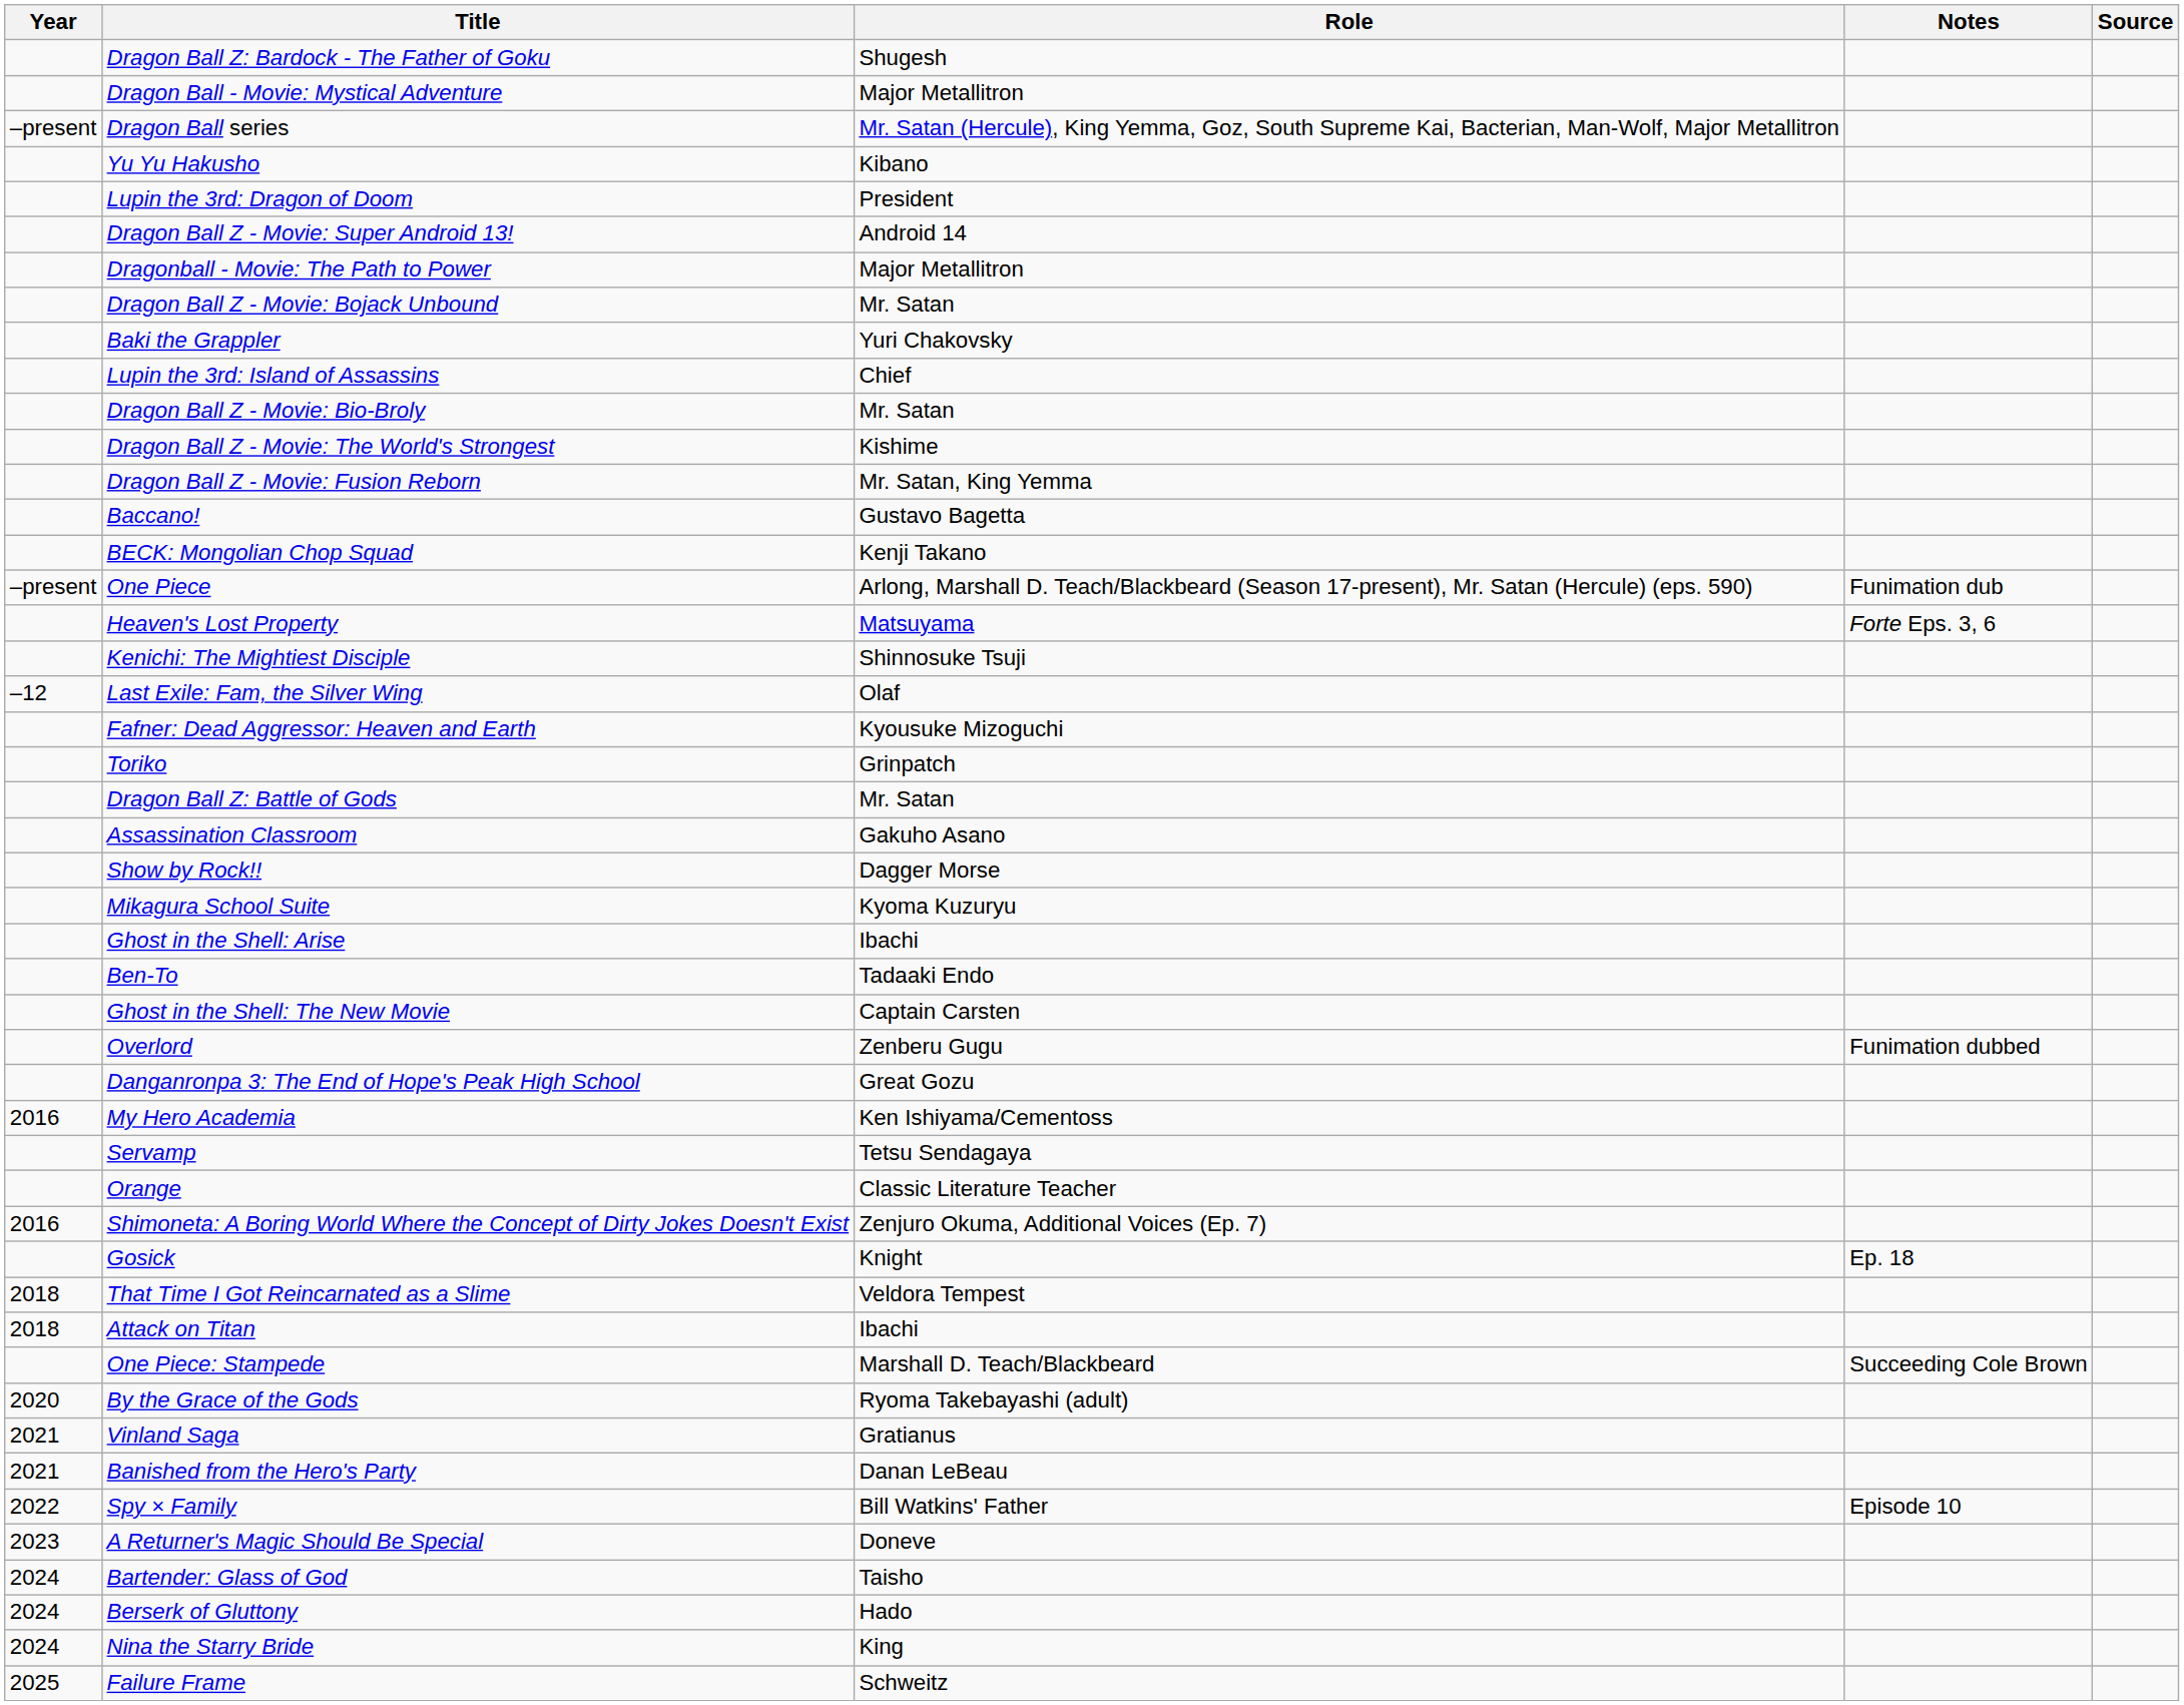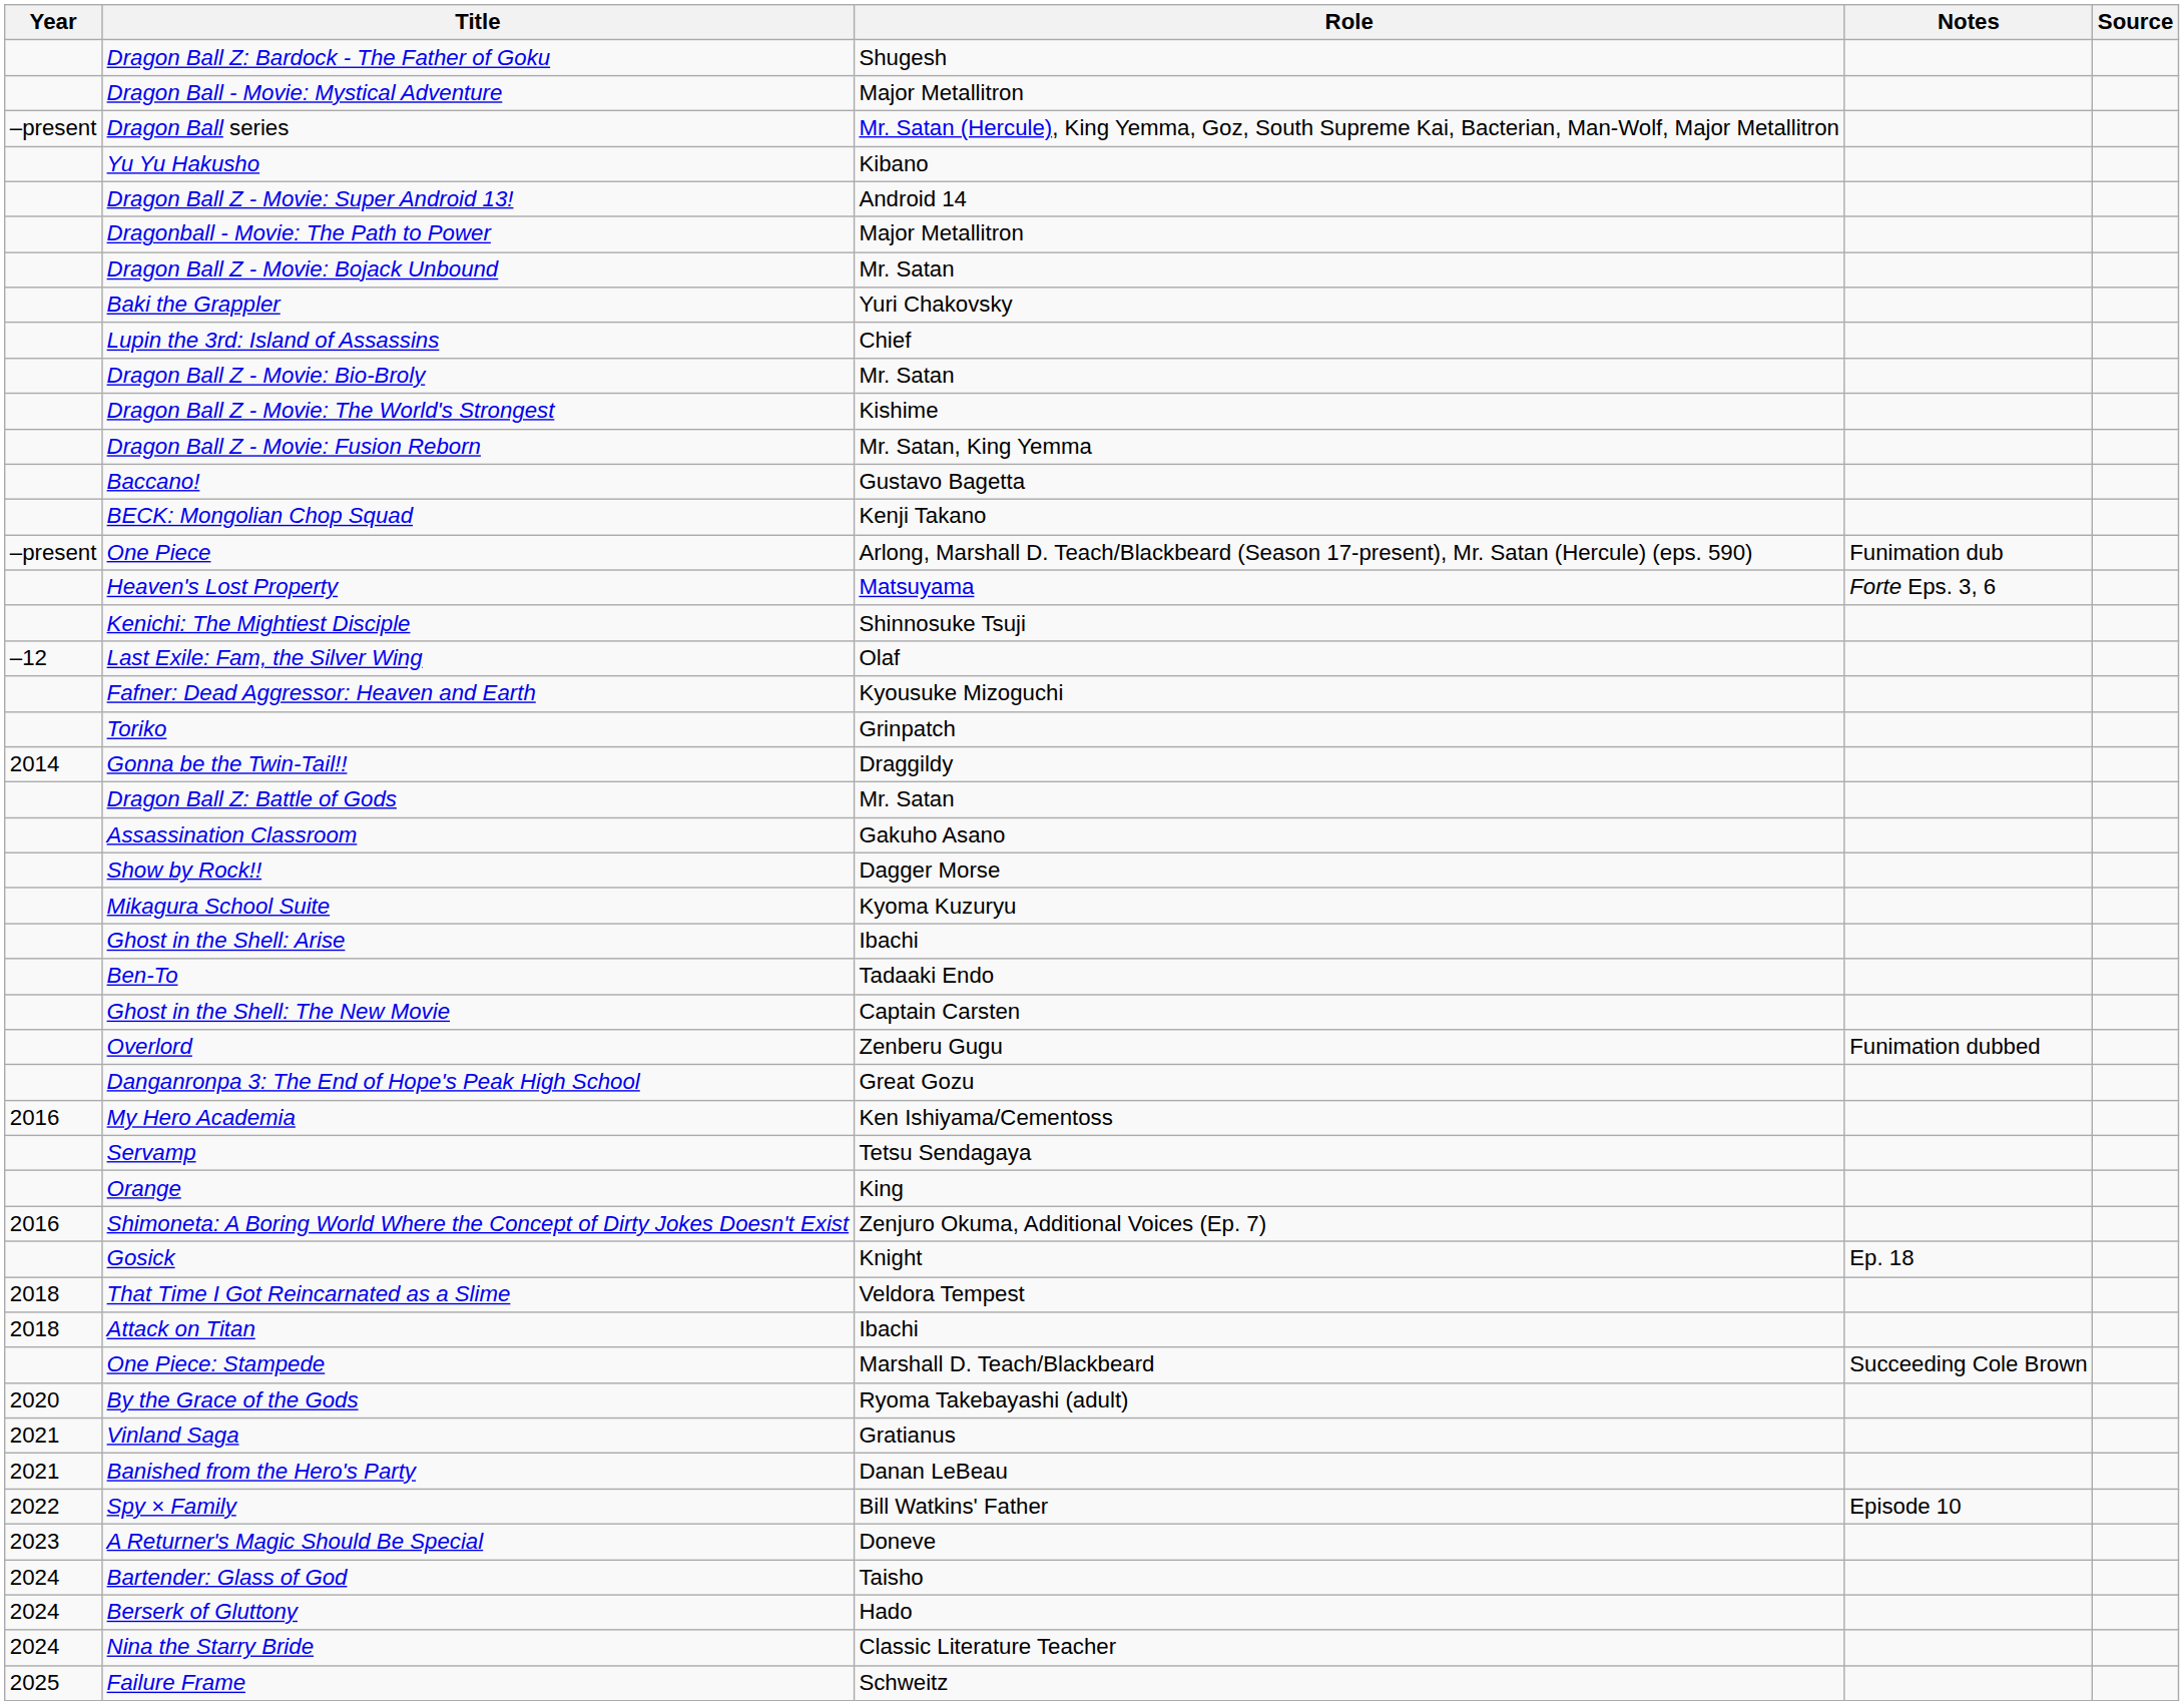- row: Lupin the 3rd: Dragon of Doom | President
+ row: 2014 | Gonna be the Twin-Tail!! | Draggildy
Orange | Role: Classic Literature Teacher -> King
Nina the Starry Bride | Role: King -> Classic Literature Teacher
